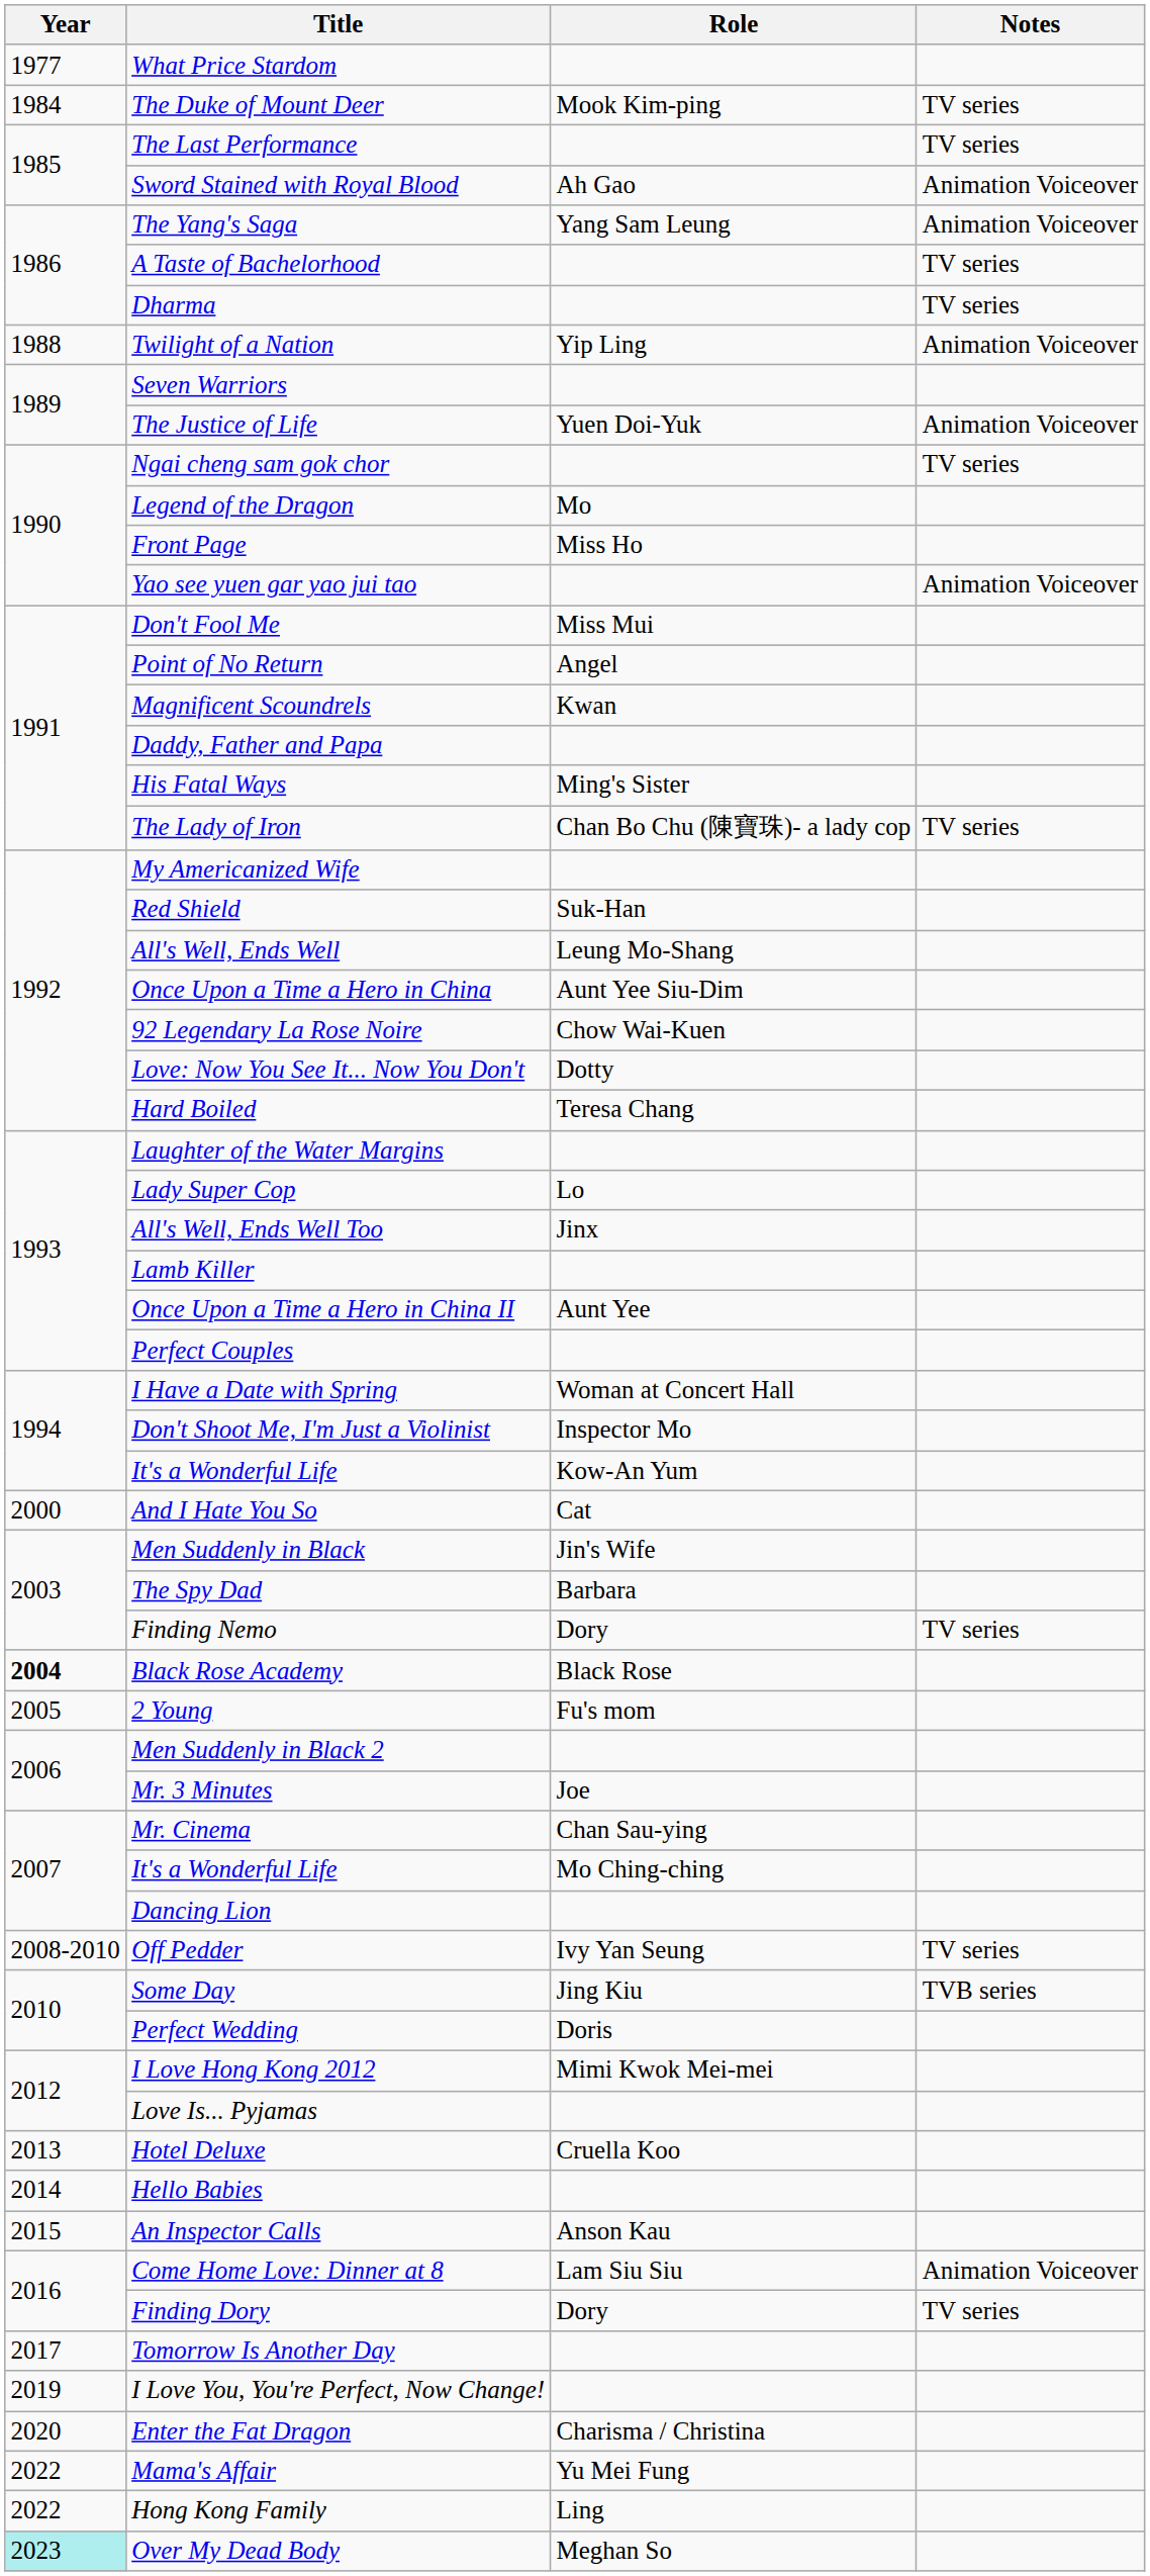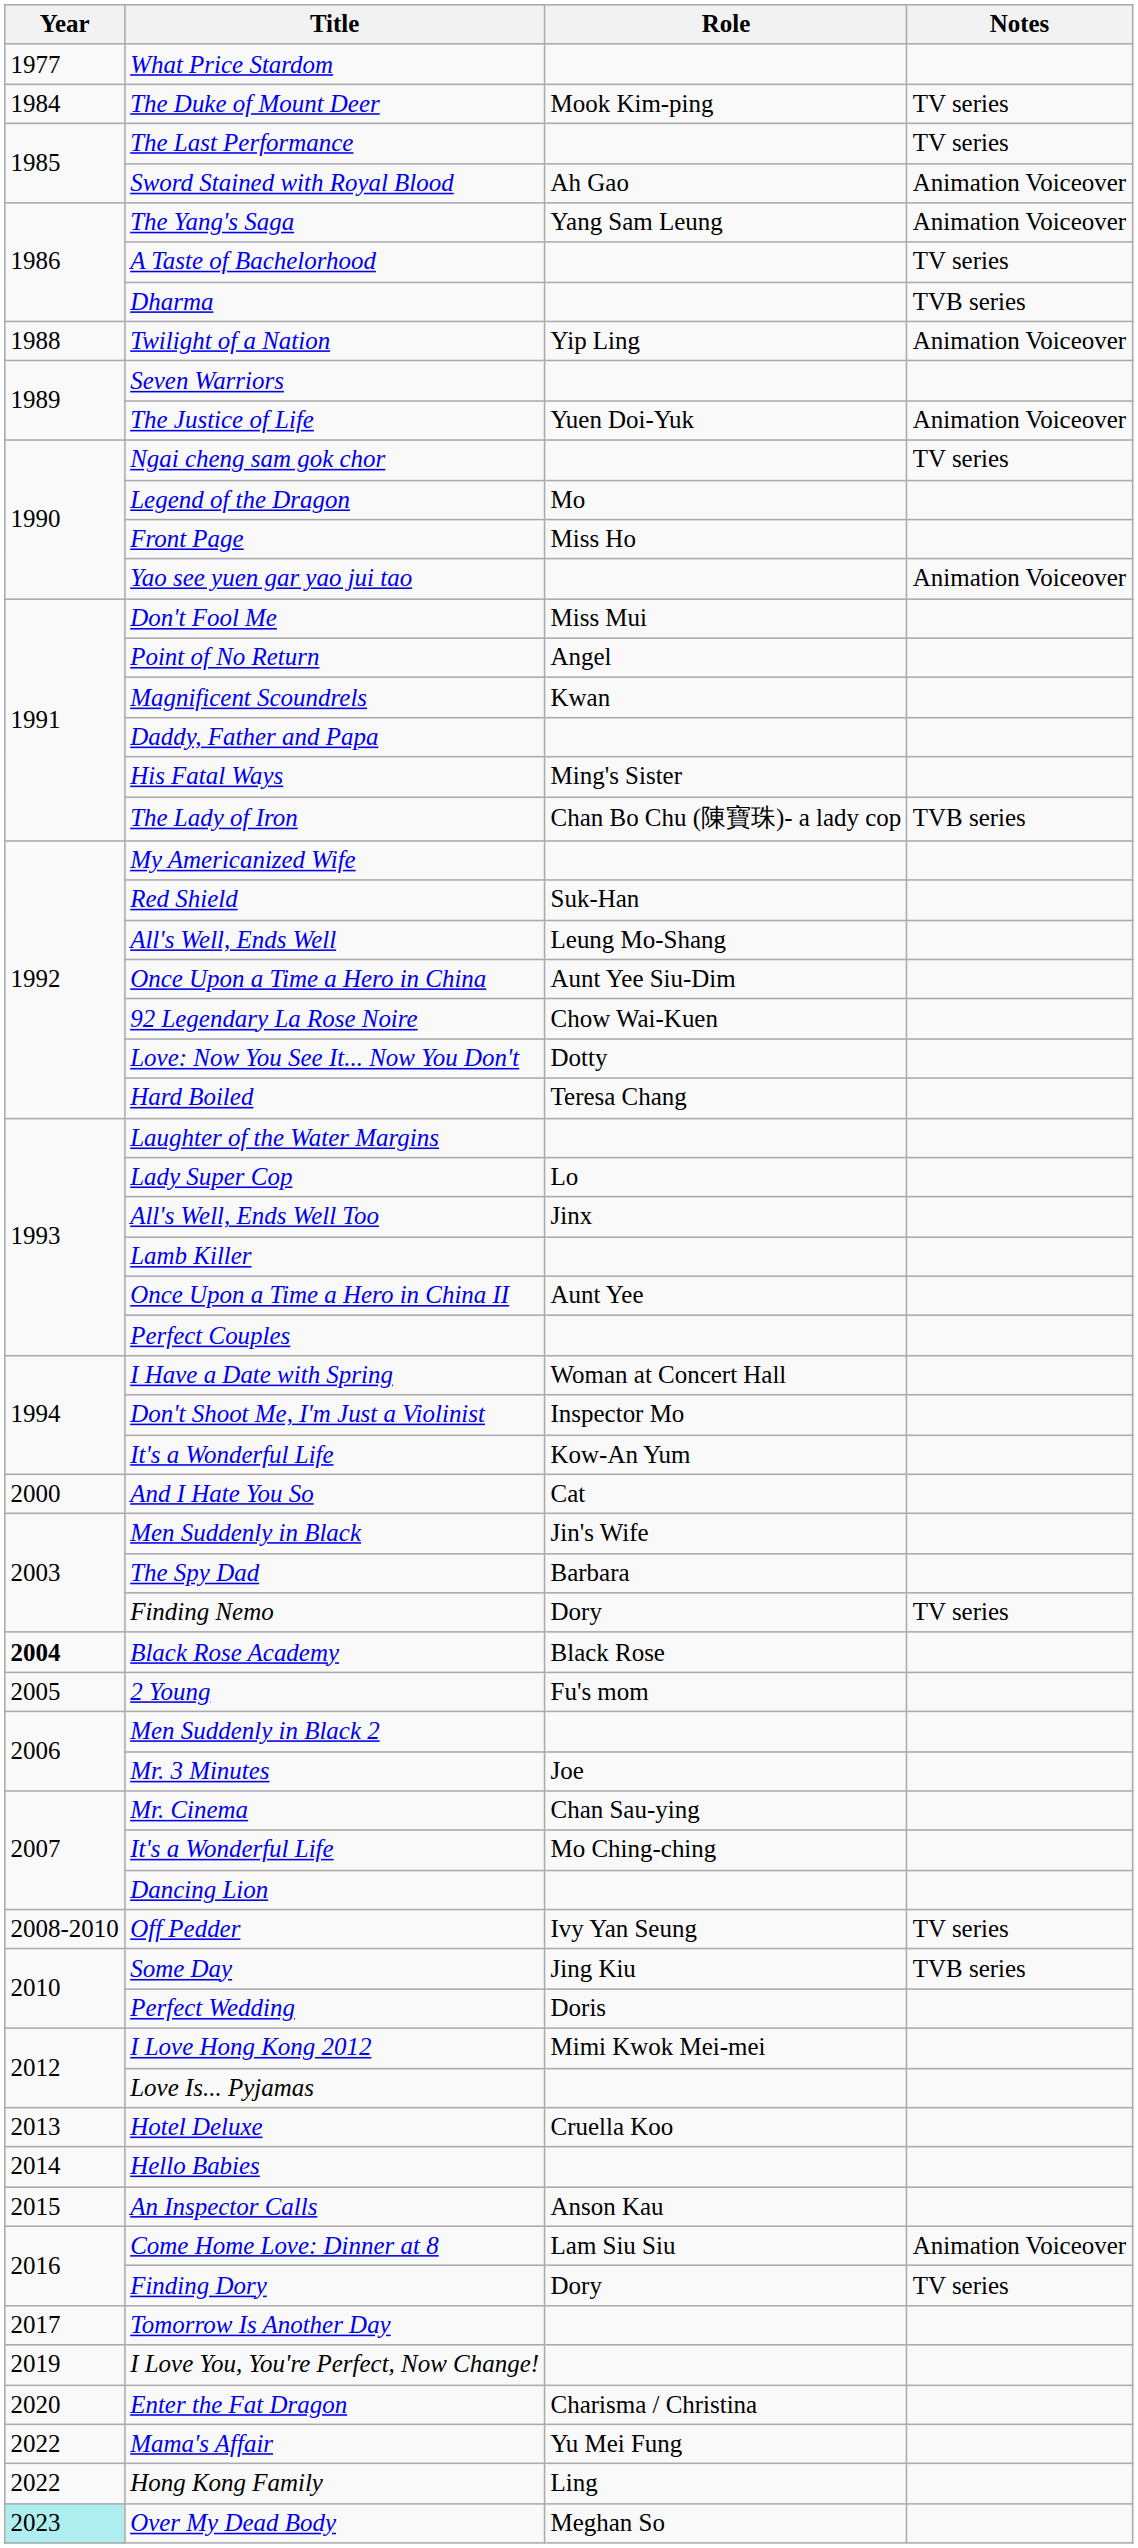Dharma | Notes: TV series -> TVB series
The Lady of Iron | Notes: TV series -> TVB series
